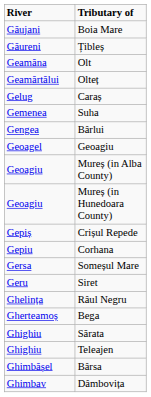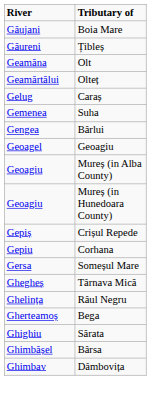- row: Geru | Siret
+ row: Ghegheș | Târnava Mică
- row: Ghighiu | Teleajen
